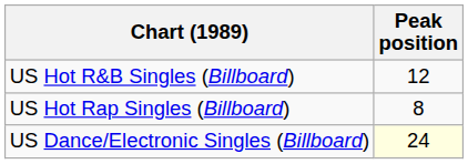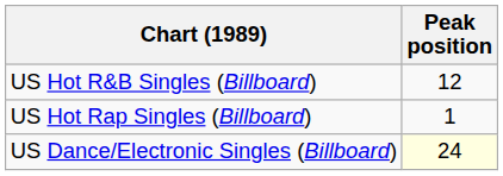US Hot Rap Singles (Billboard) | Peak position: 8 -> 1
